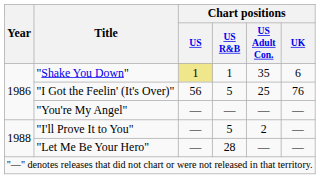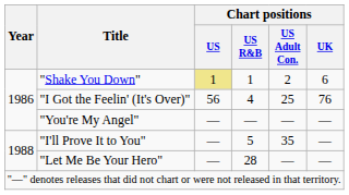"Shake You Down" | Chart positions / US Adult Con.: 35 -> 2
"I Got the Feelin' (It's Over)" | Chart positions / US R&B: 5 -> 4
"I'll Prove It to You" | Chart positions / US Adult Con.: 2 -> 35
